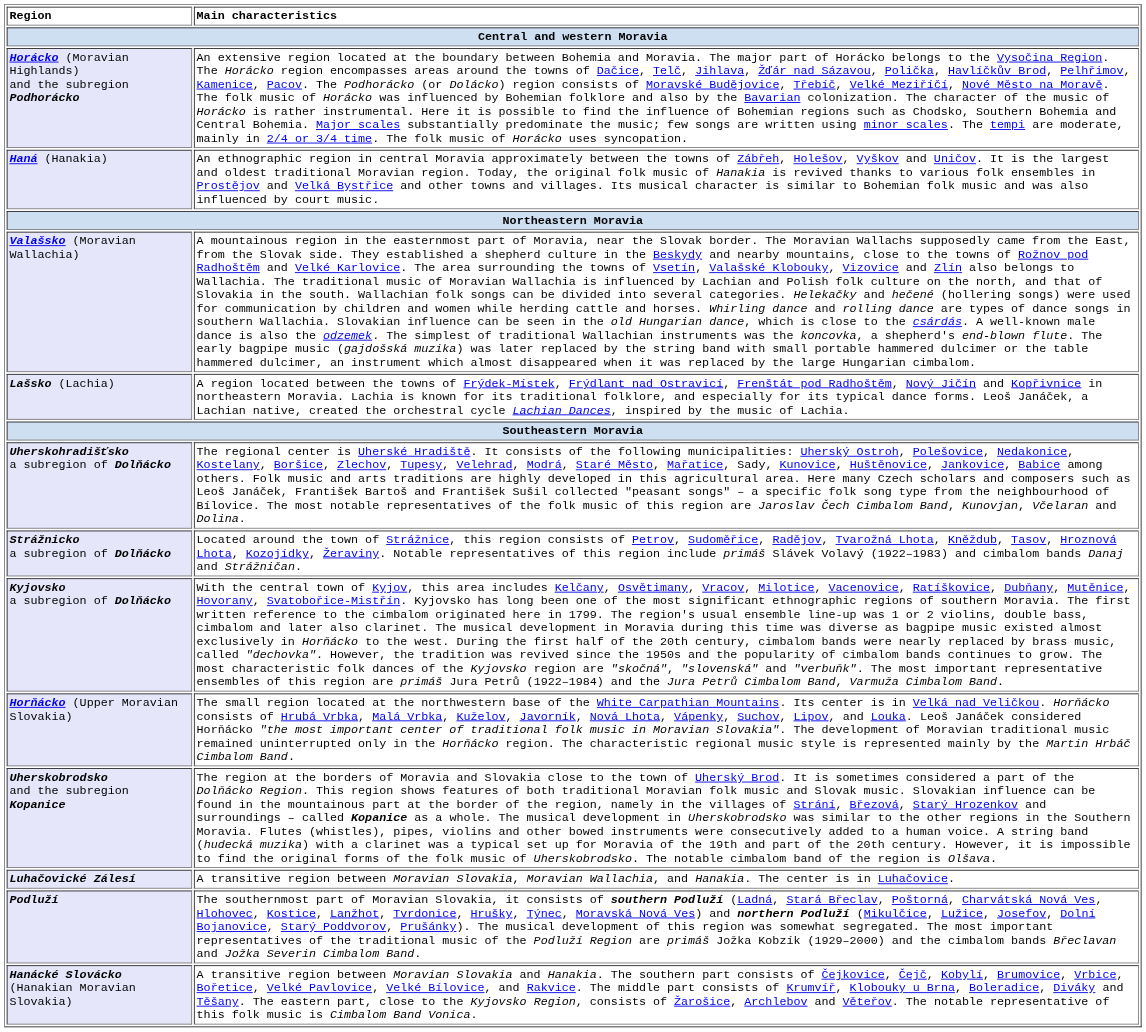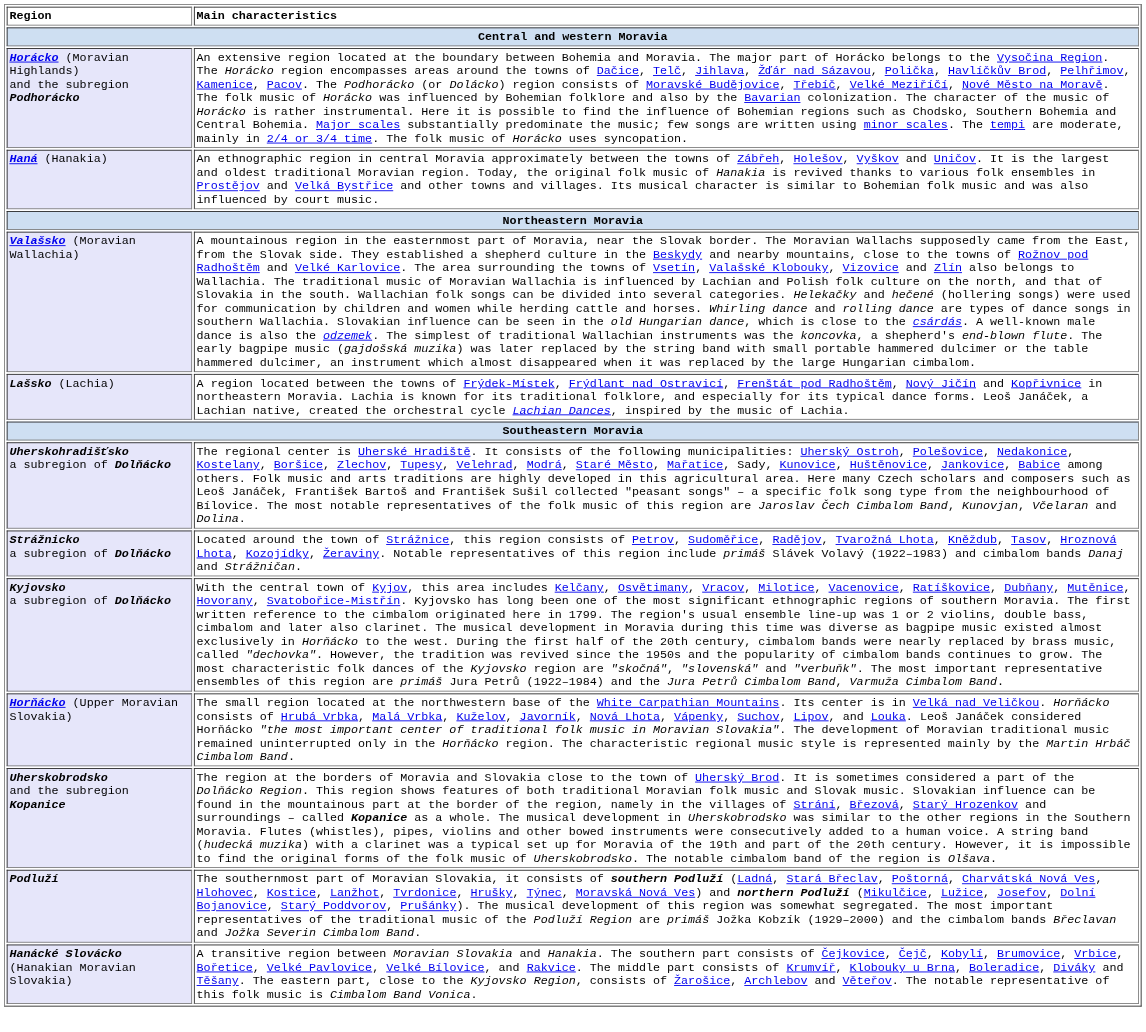- row: Luhačovické Zálesí | A transitive region between Moravian Slovakia, Moravian Wallachia, and Hanakia. The center is in Luhačovice.
